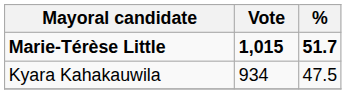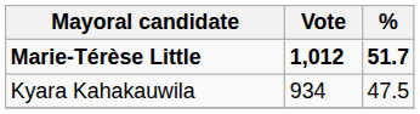Marie-Térèse Little | Vote: 1,015 -> 1,012
